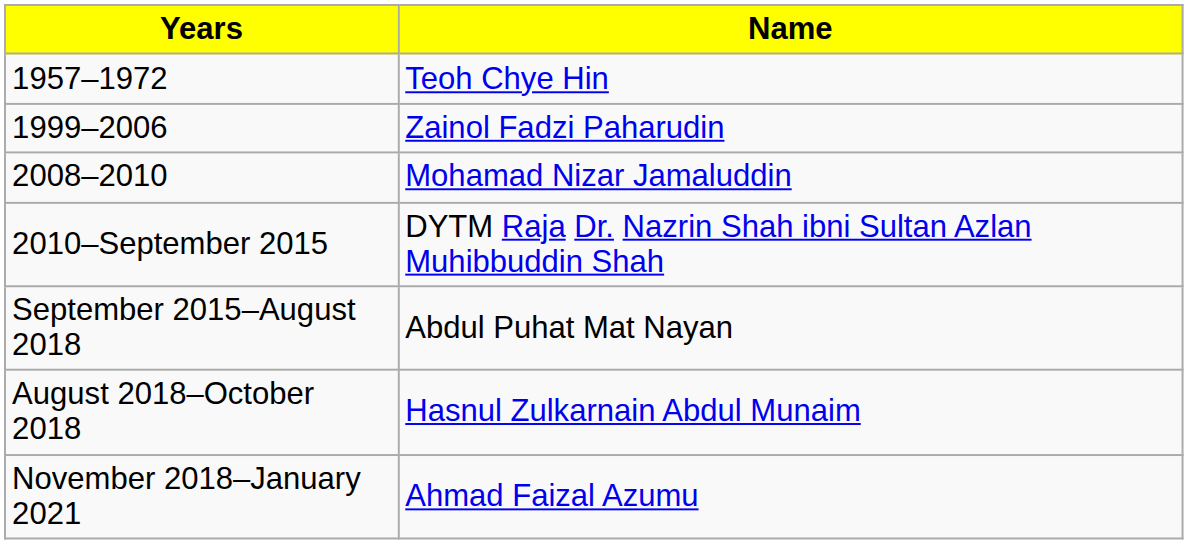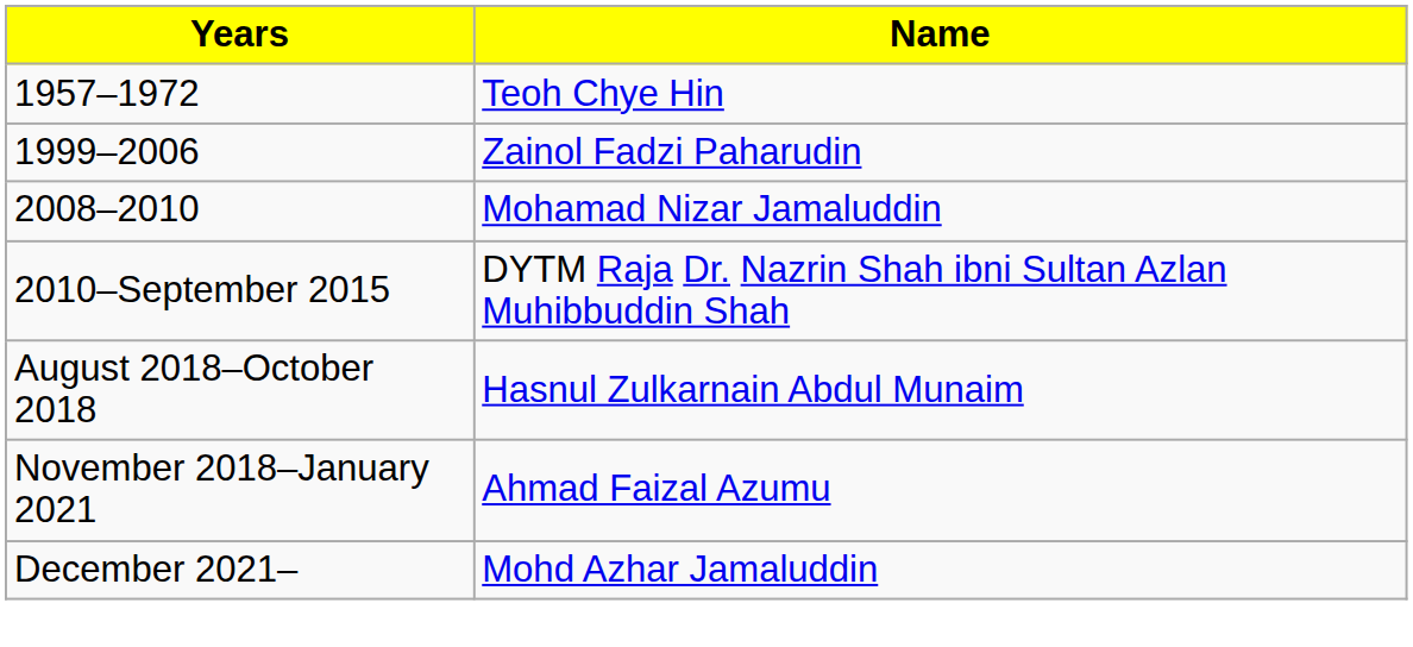- row: September 2015–August 2018 | Abdul Puhat Mat Nayan
+ row: December 2021– | Mohd Azhar Jamaluddin
